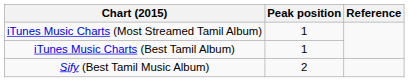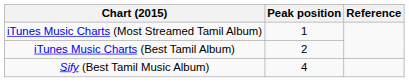iTunes Music Charts (Best Tamil Album) | Peak position: 1 -> 2
Sify (Best Tamil Music Album) | Peak position: 2 -> 4
